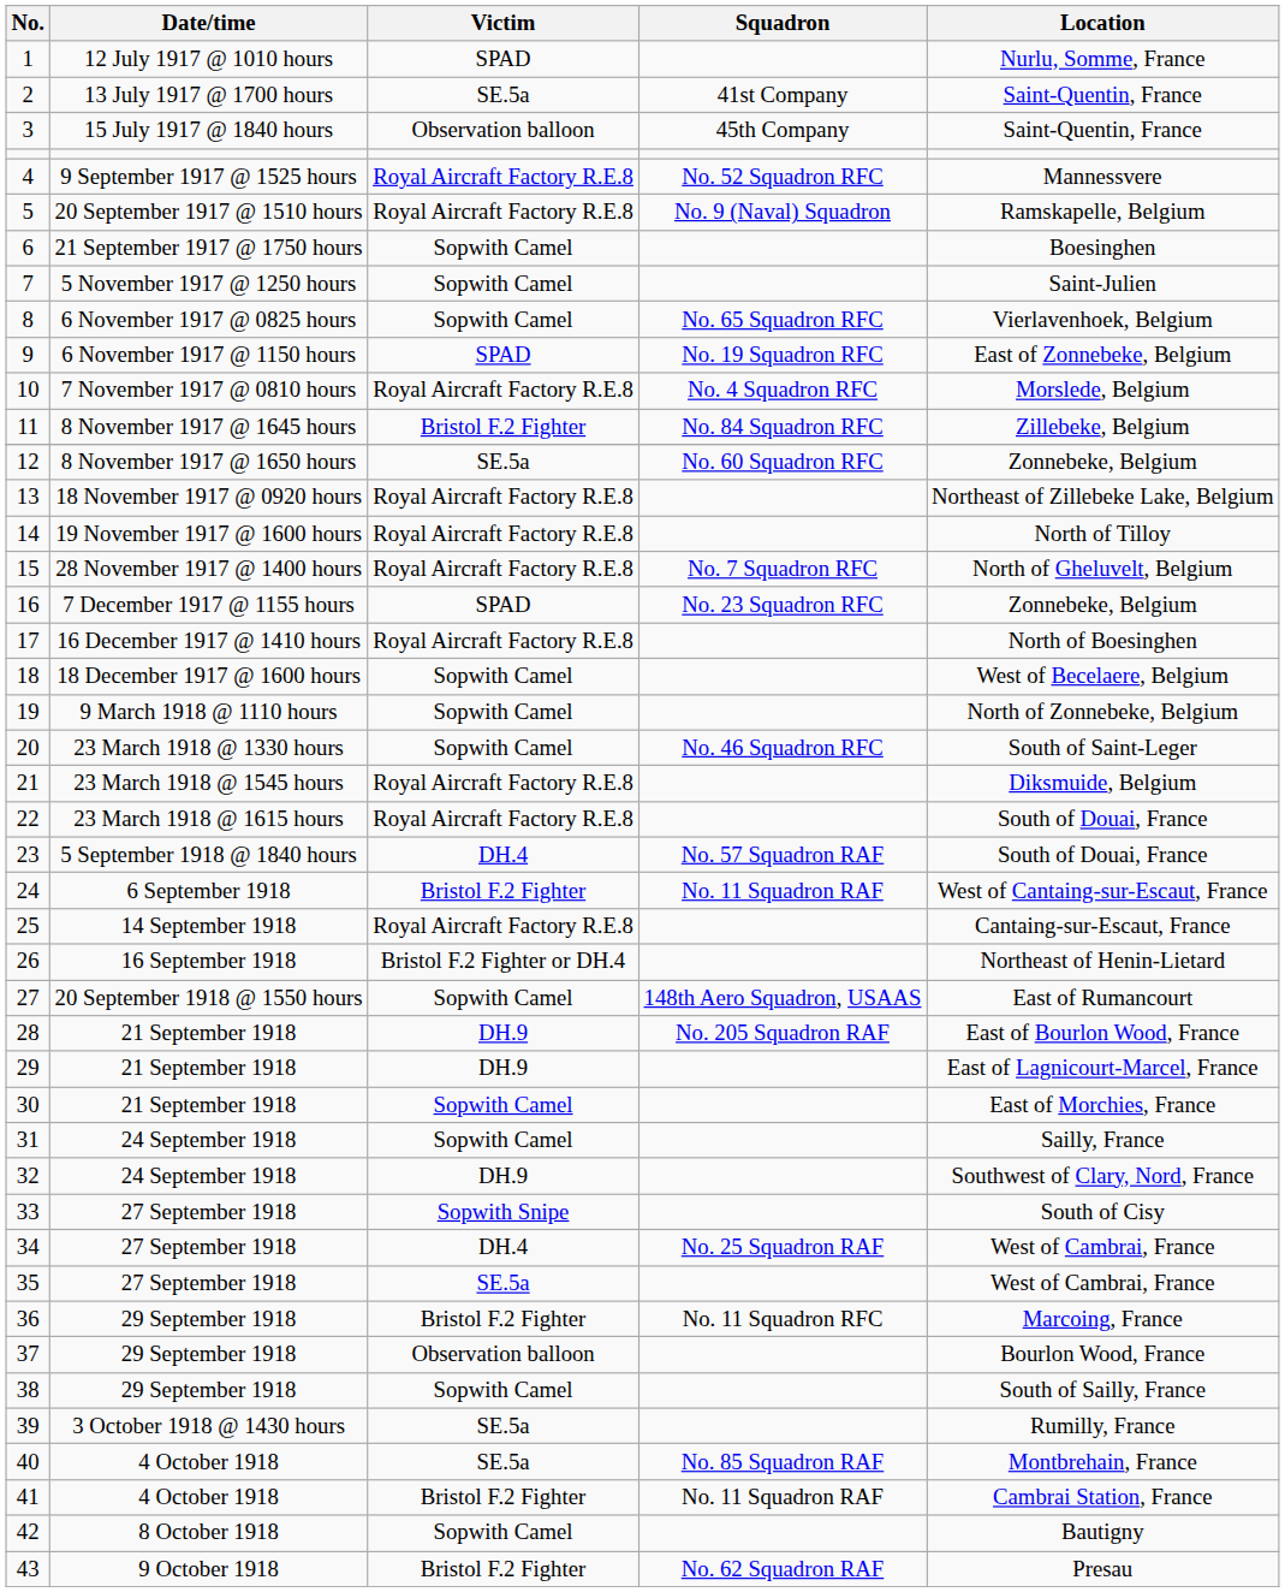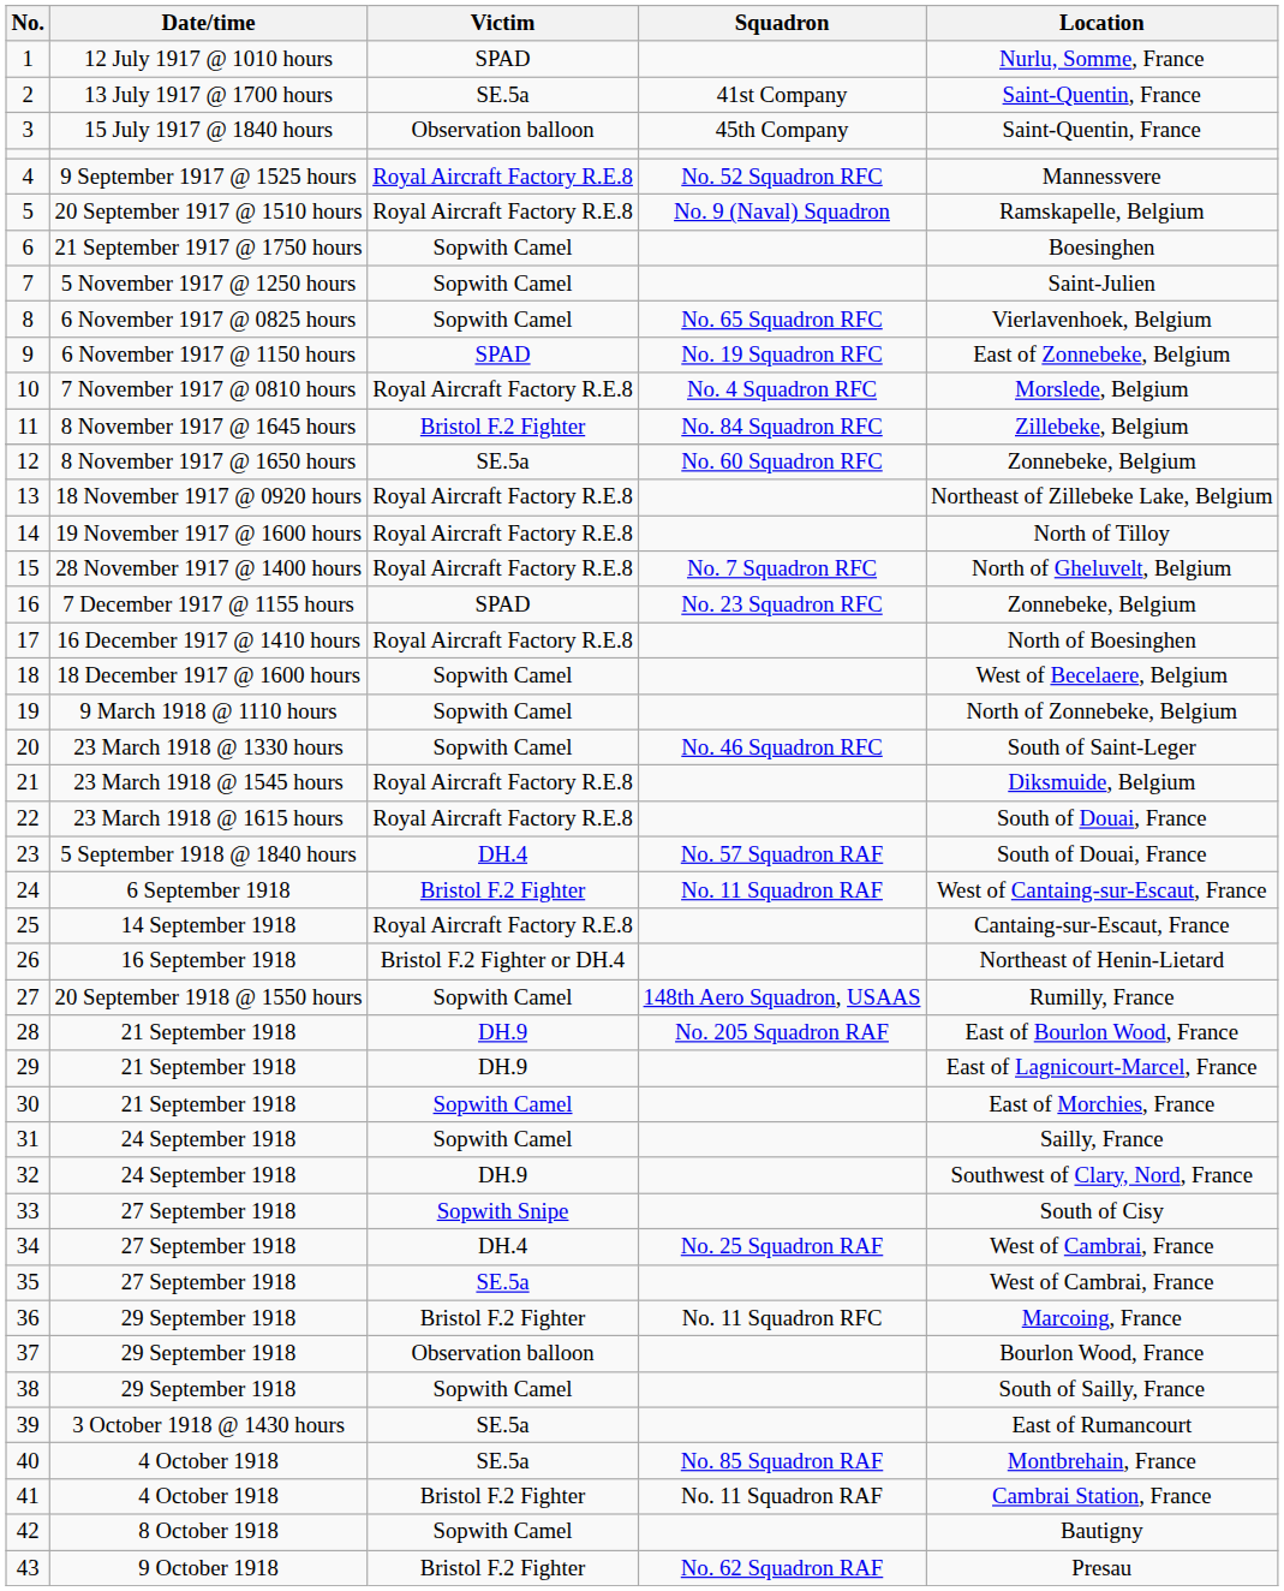27 | Location: East of Rumancourt -> Rumilly, France
39 | Location: Rumilly, France -> East of Rumancourt
